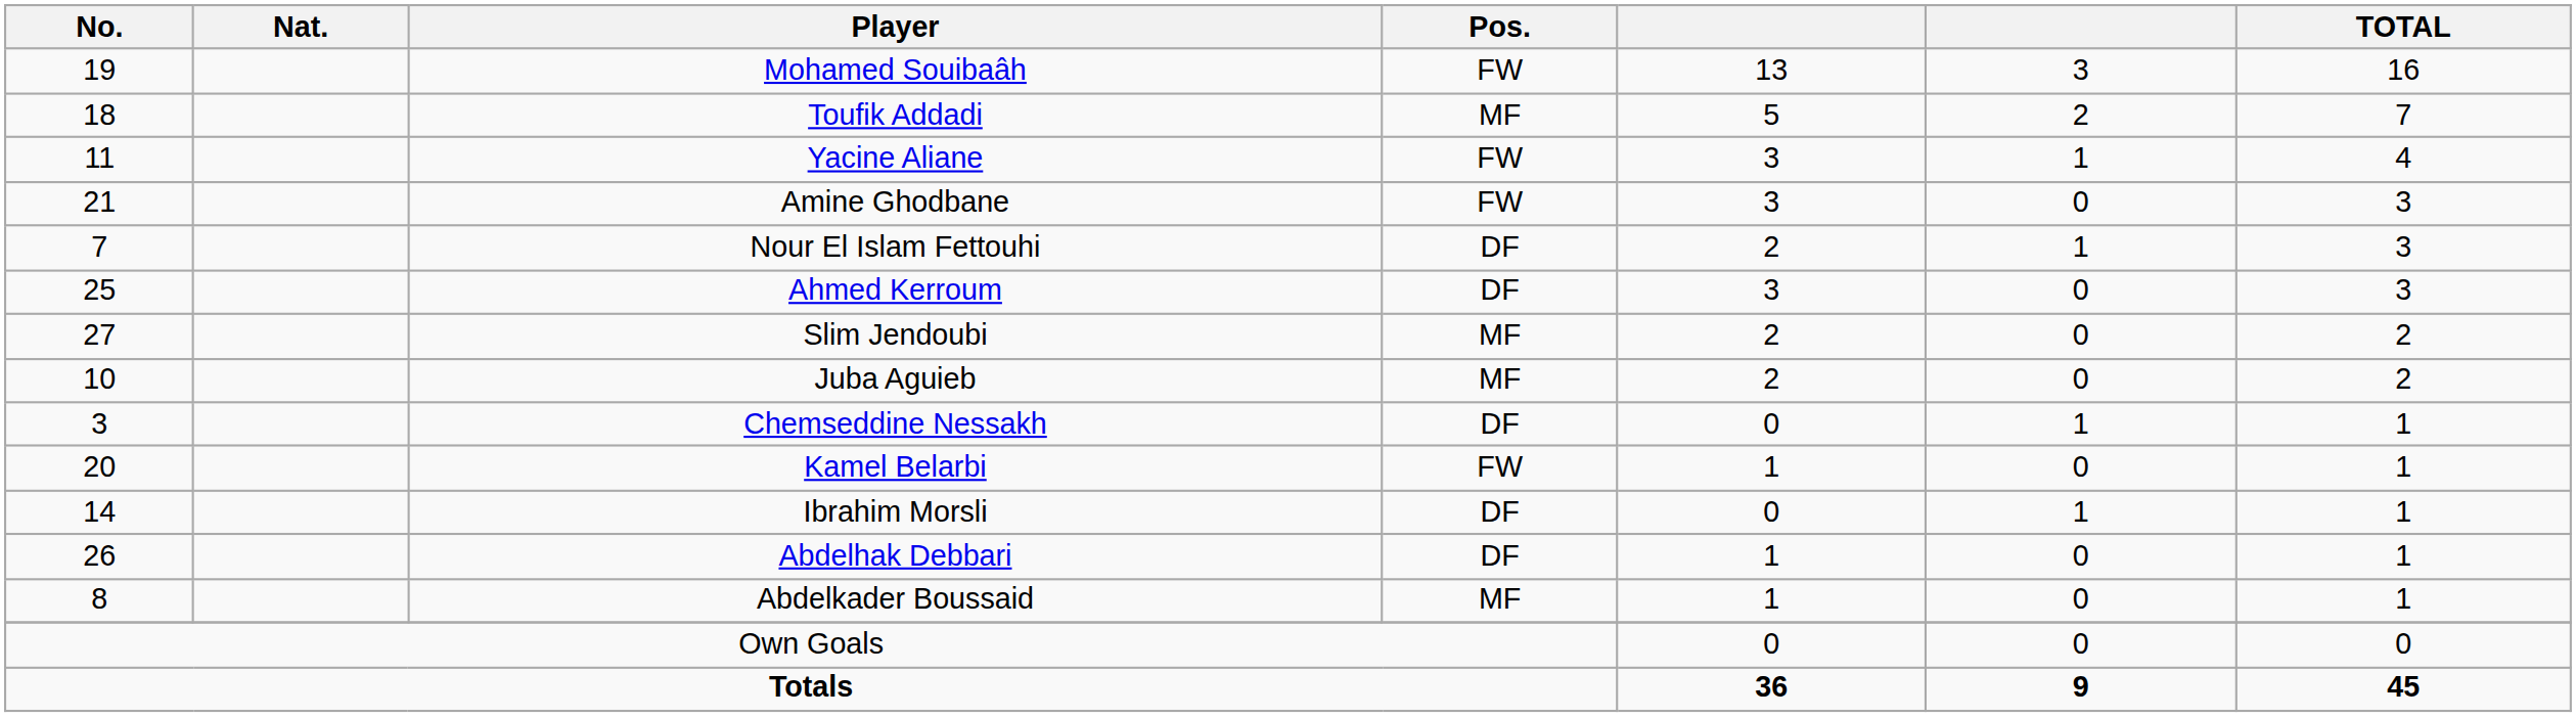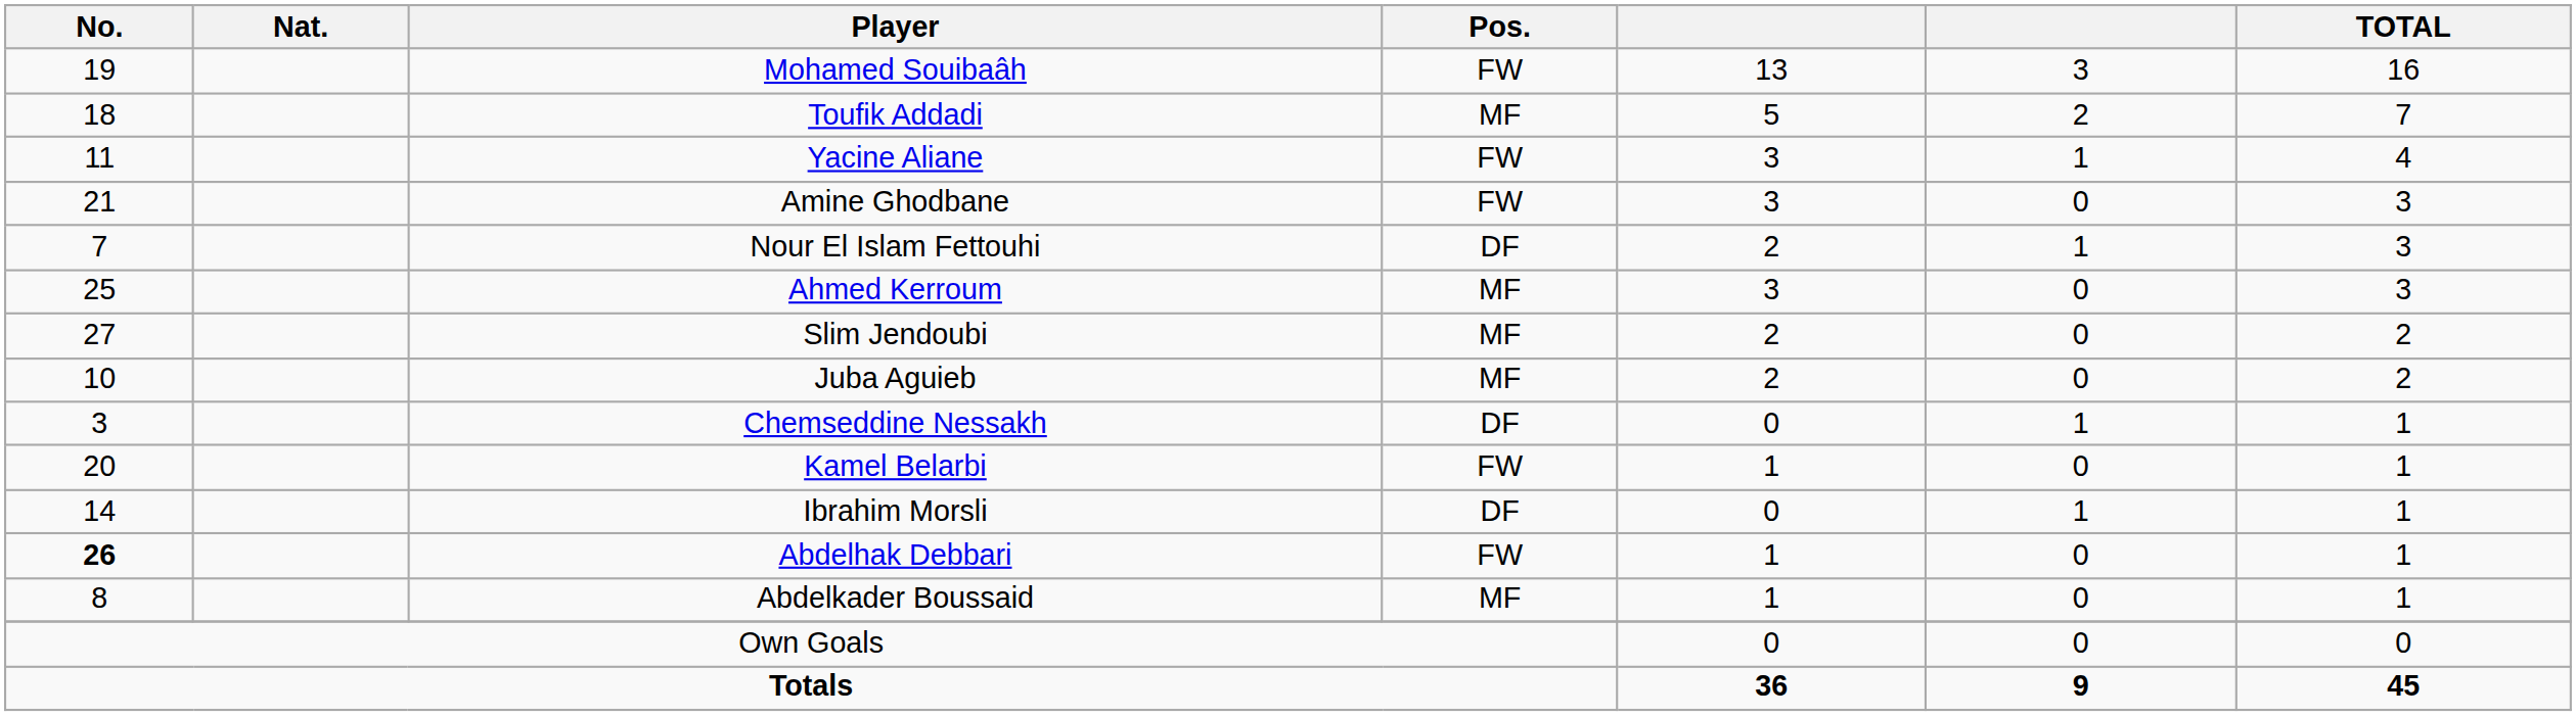Ahmed Kerroum | Pos.: DF -> MF
Abdelhak Debbari | No.: normal -> bold
Abdelhak Debbari | Pos.: DF -> FW
